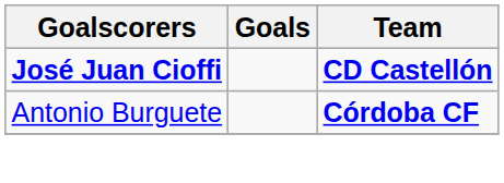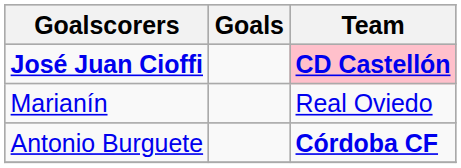José Juan Cioffi | Team: no background -> pink background
+ row: Marianín | Real Oviedo
